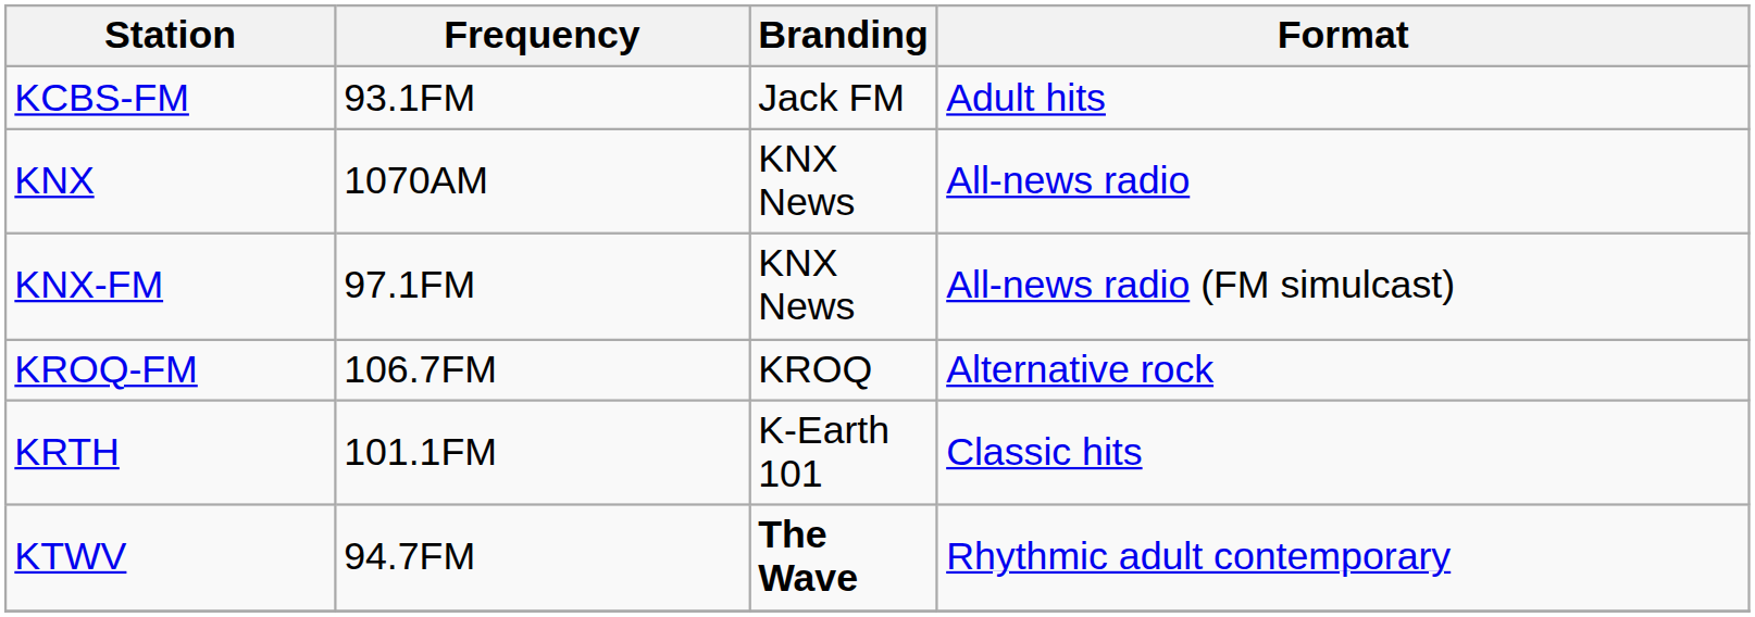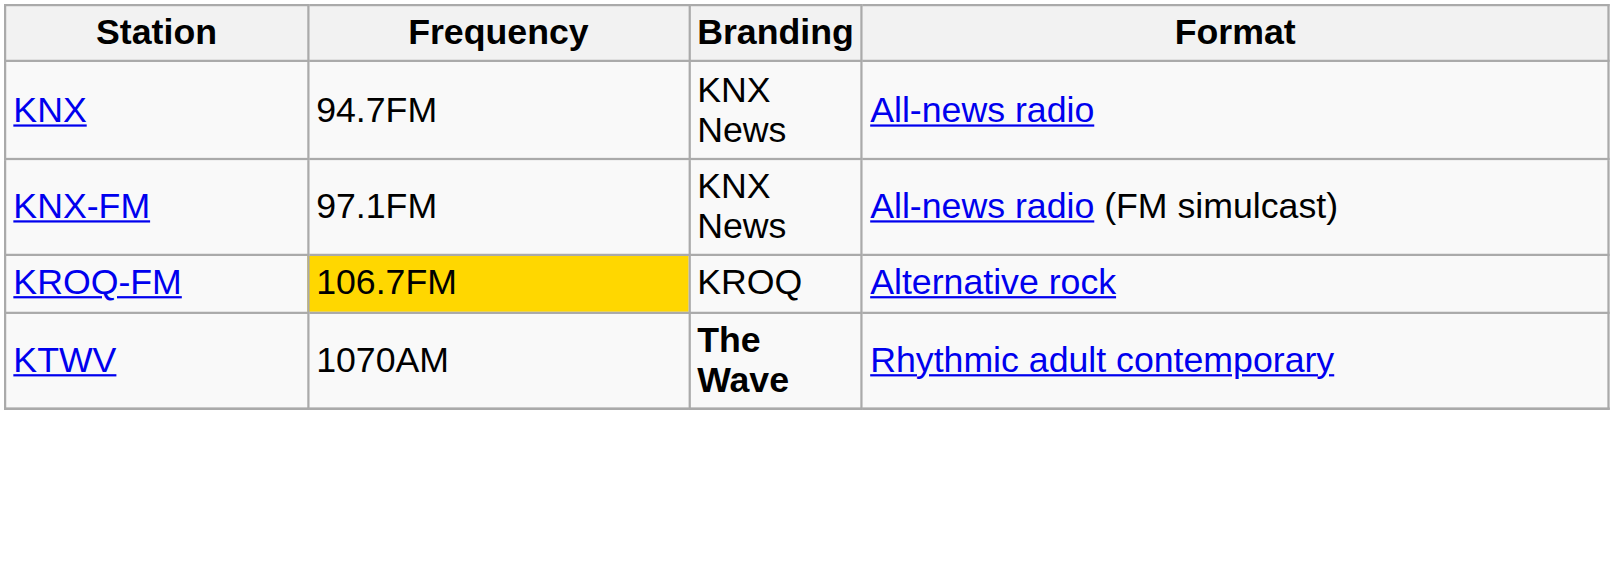- row: KCBS-FM | 93.1FM | Jack FM | Adult hits
KNX | Frequency: 1070AM -> 94.7FM
KROQ-FM | Frequency: no background -> gold background
- row: KRTH | 101.1FM | K-Earth 101 | Classic hits
KTWV | Frequency: 94.7FM -> 1070AM
